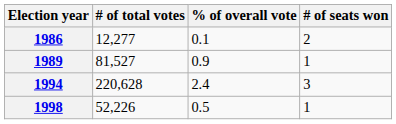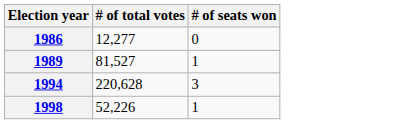- column: % of overall vote | 0.1 | 0.9 | 2.4 | 0.5
1986 | # of seats won: 2 -> 0
